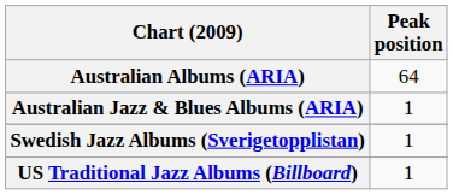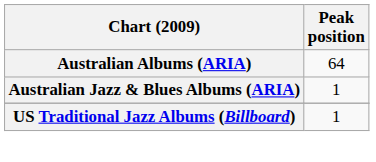- row: Swedish Jazz Albums (Sverigetopplistan) | 1
